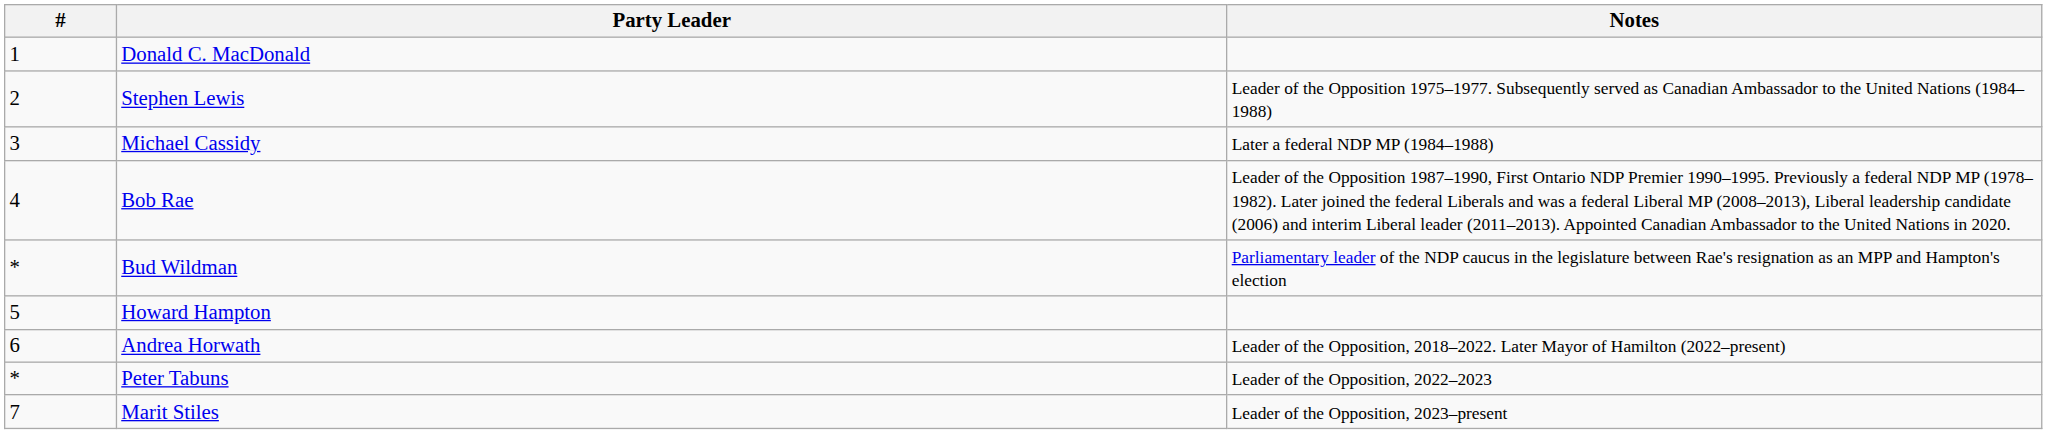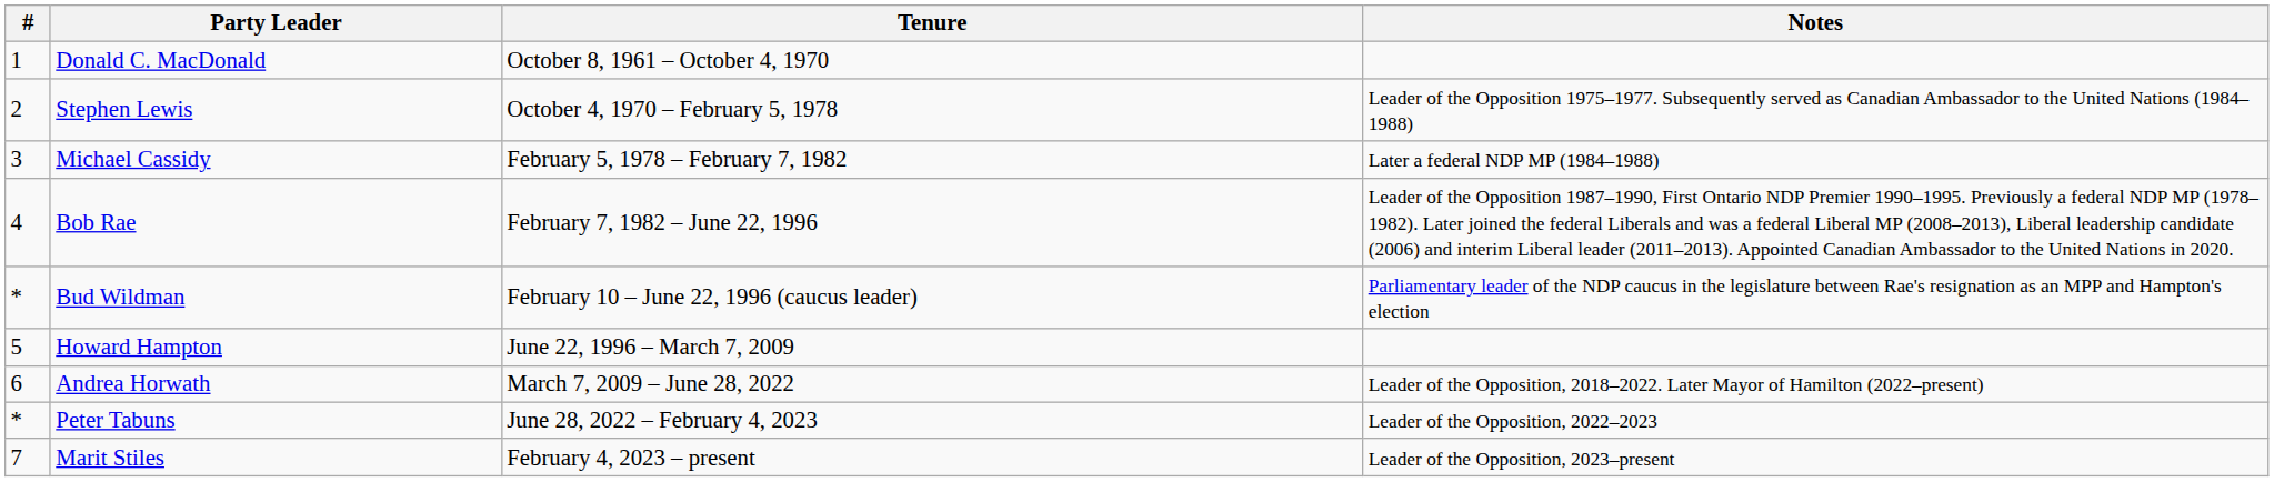+ column: Tenure | October 8, 1961 – October 4, 1970 | October 4, 1970 – February 5, 1978 | February 5, 1978 – February 7, 1982 | February 7, 1982 – June 22, 1996 | February 10 – June 22, 1996 (caucus leader) | June 22, 1996 – March 7, 2009 | March 7, 2009 – June 28, 2022 | June 28, 2022 – February 4, 2023 | February 4, 2023 – present
